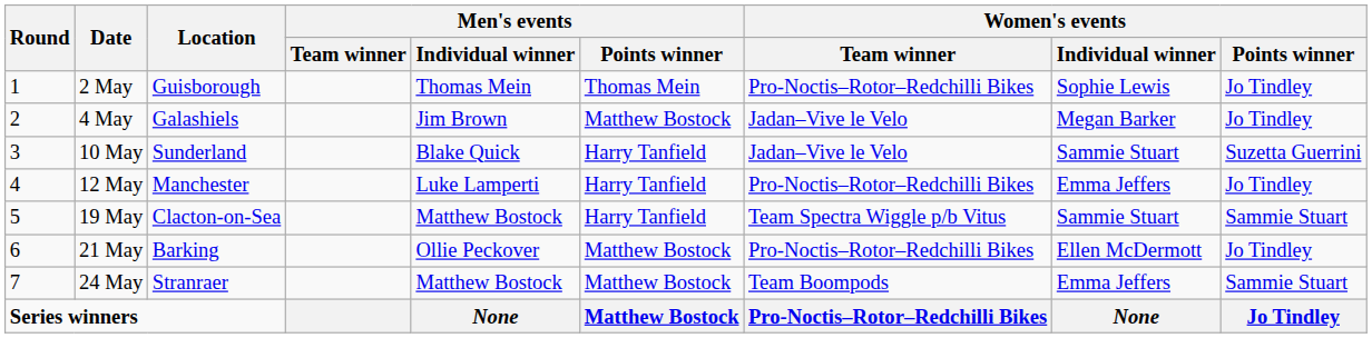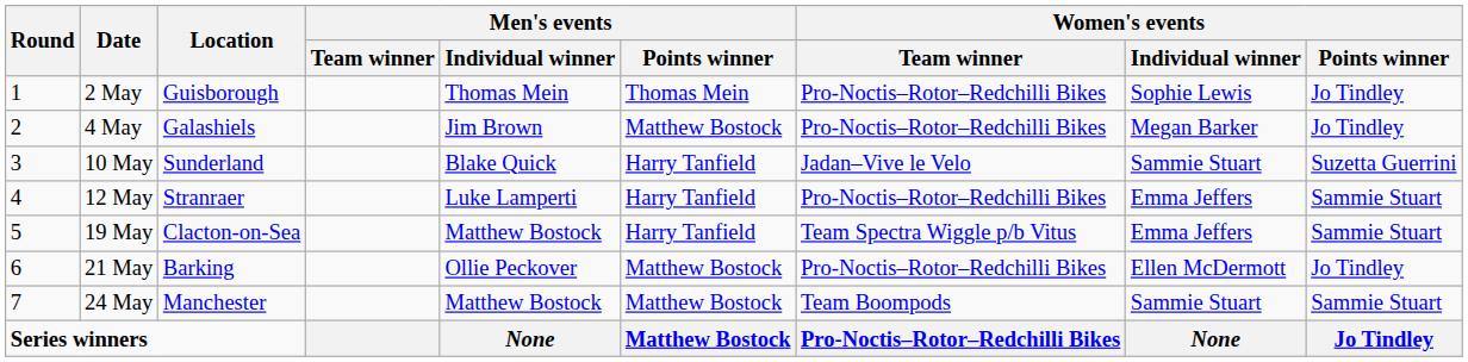4 May | Women's events / Team winner: Jadan–Vive le Velo -> Pro-Noctis–Rotor–Redchilli Bikes
12 May | Location: Manchester -> Stranraer
12 May | Women's events / Points winner: Jo Tindley -> Sammie Stuart
19 May | Women's events / Individual winner: Sammie Stuart -> Emma Jeffers
24 May | Location: Stranraer -> Manchester
24 May | Women's events / Individual winner: Emma Jeffers -> Sammie Stuart
